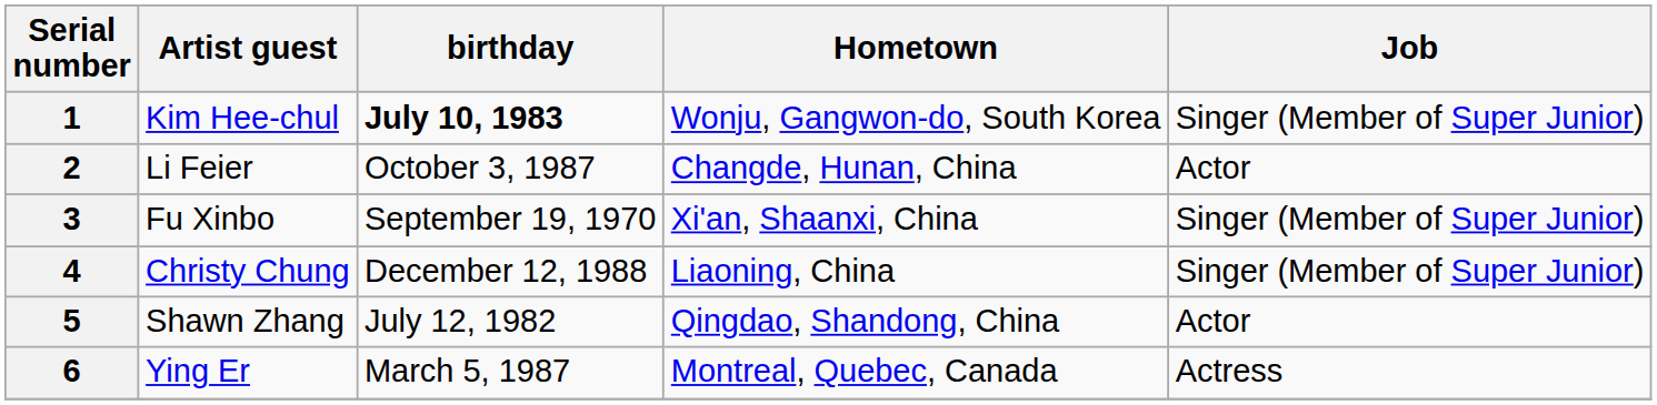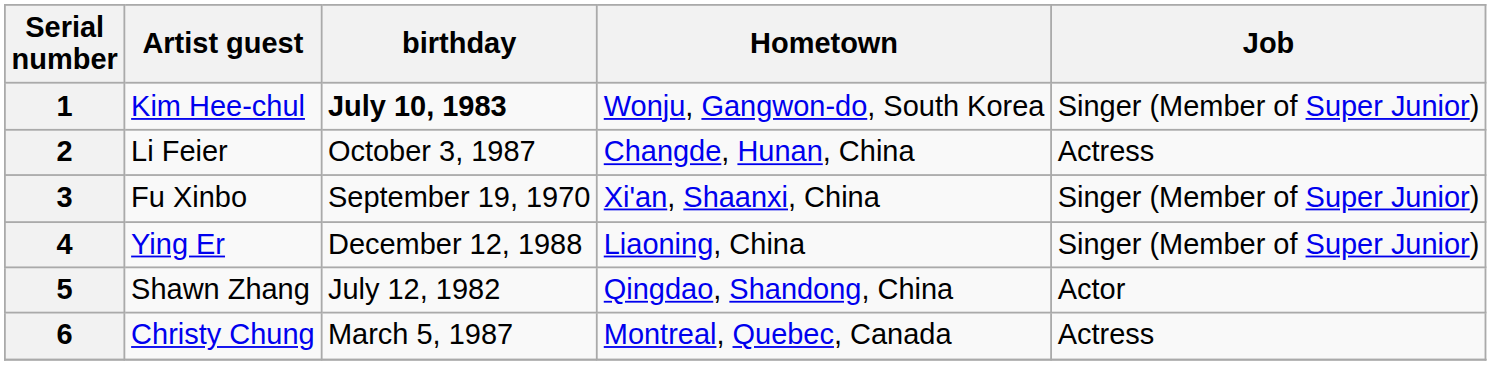2 | Job: Actor -> Actress
4 | Artist guest: Christy Chung -> Ying Er
6 | Artist guest: Ying Er -> Christy Chung
